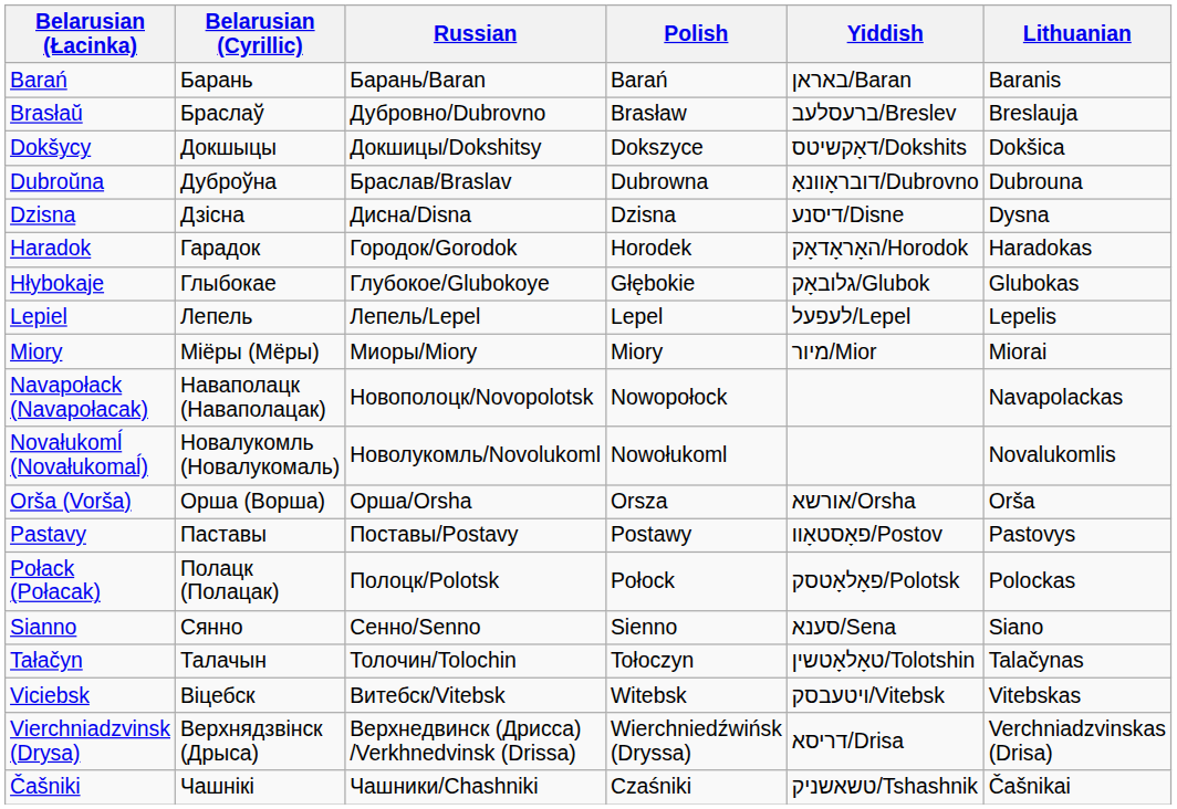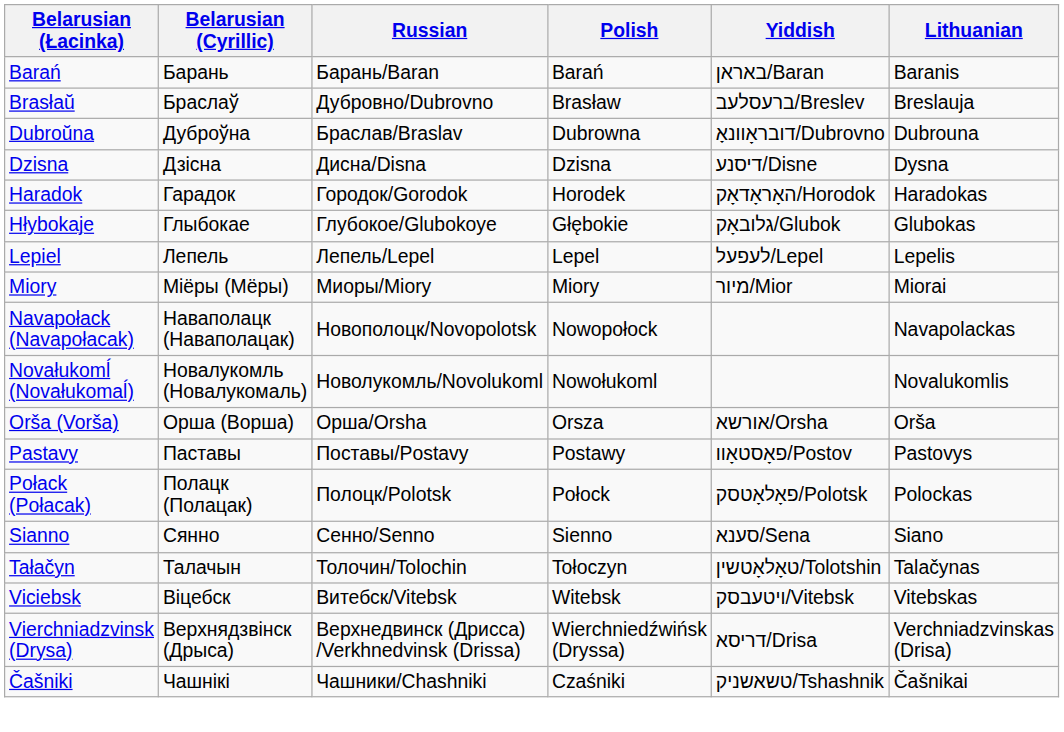- row: Dokšycy | Докшыцы | Докшицы/Dokshitsy | Dokszyce | דאָקשיטס/Dokshits | Dokšica
